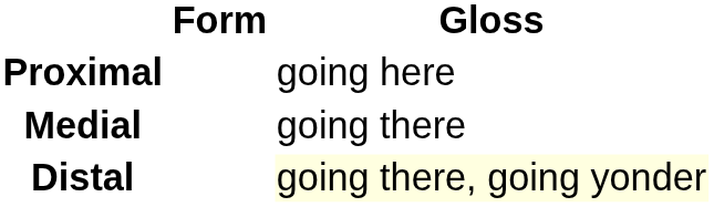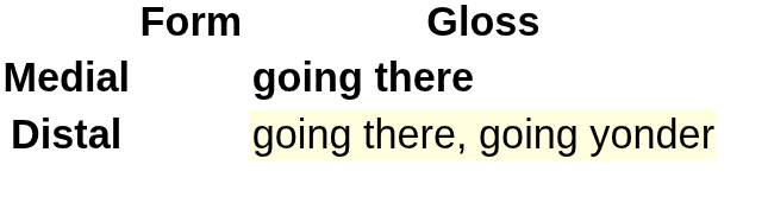- row: Proximal | going here
Medial | Gloss: normal -> bold
